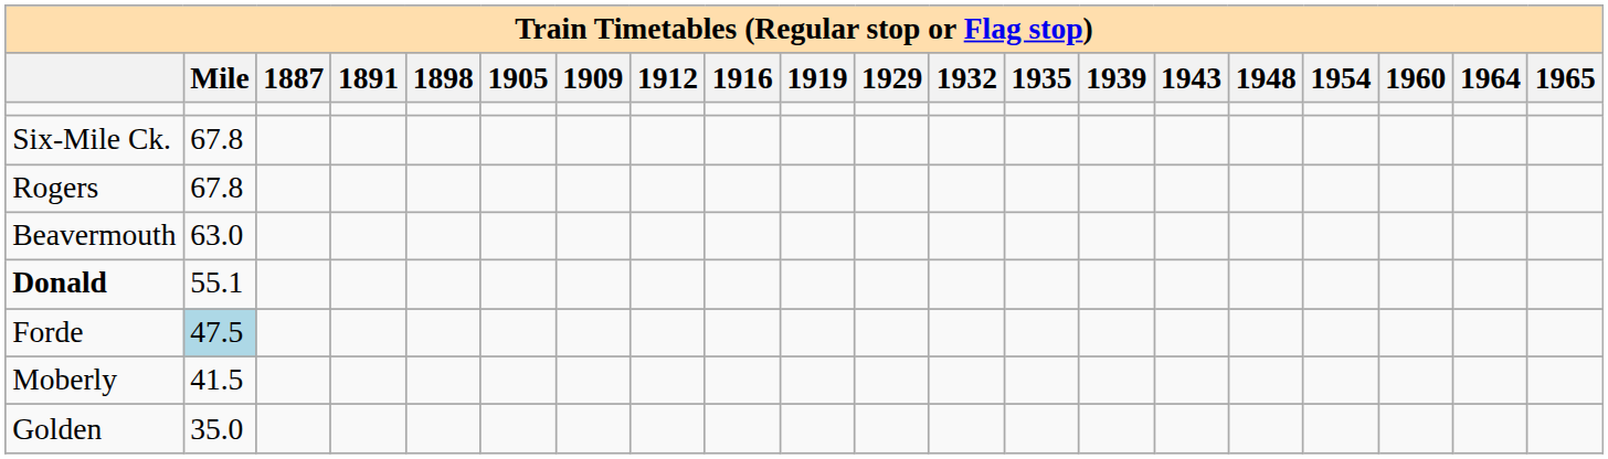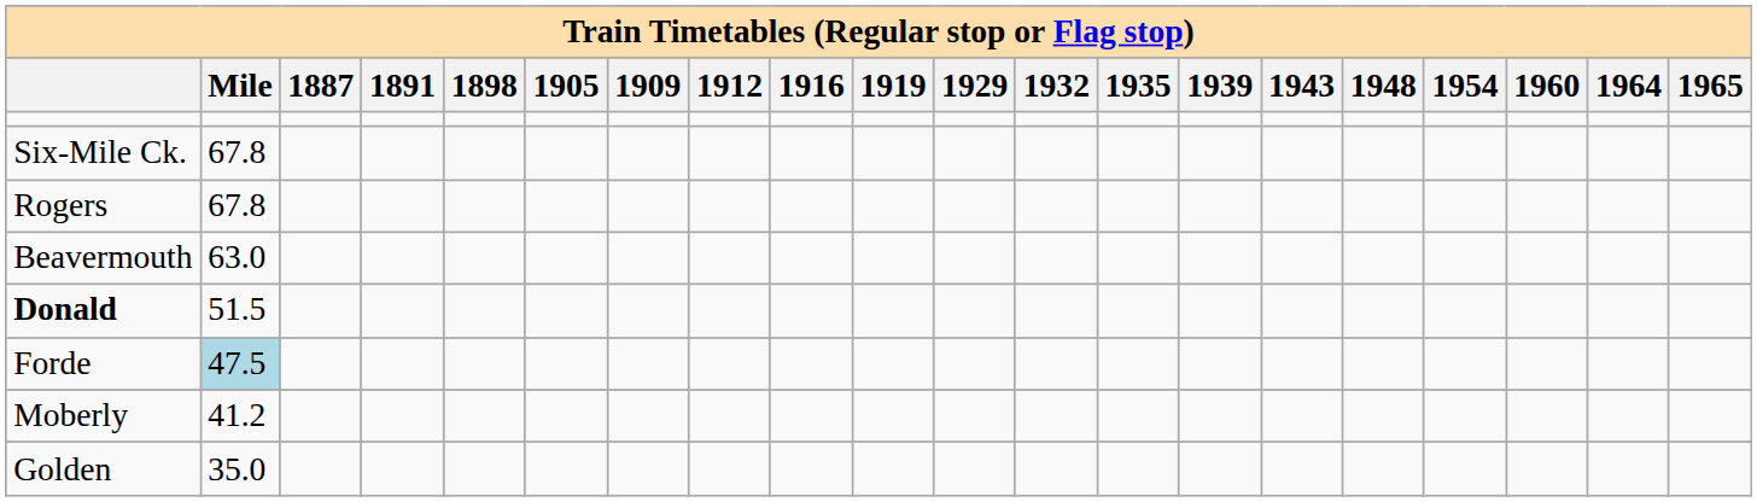Donald | Mile: 55.1 -> 51.5
Moberly | Mile: 41.5 -> 41.2
